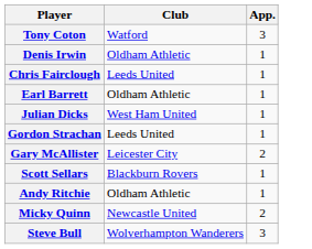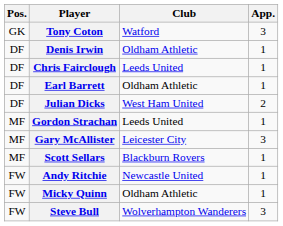+ column: Pos. | GK | DF | DF | DF | DF | MF | MF | MF | FW | FW | FW
Julian Dicks | App.: 1 -> 2
Gary McAllister | App.: 2 -> 3
Andy Ritchie | Club: Oldham Athletic -> Newcastle United
Micky Quinn | Club: Newcastle United -> Oldham Athletic
Micky Quinn | App.: 2 -> 1
